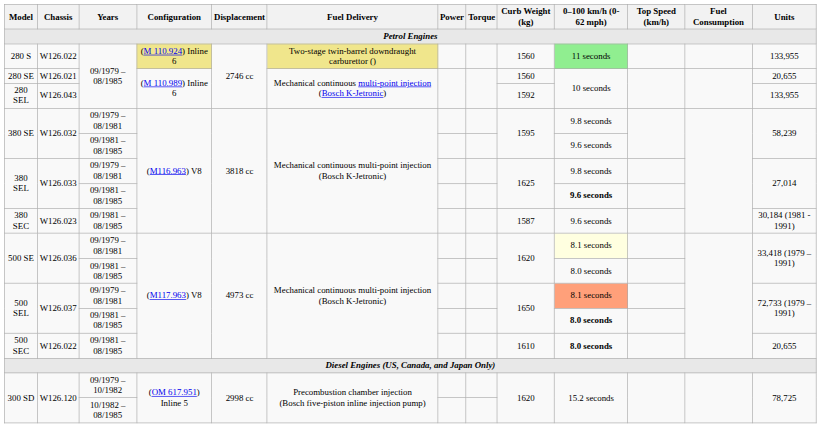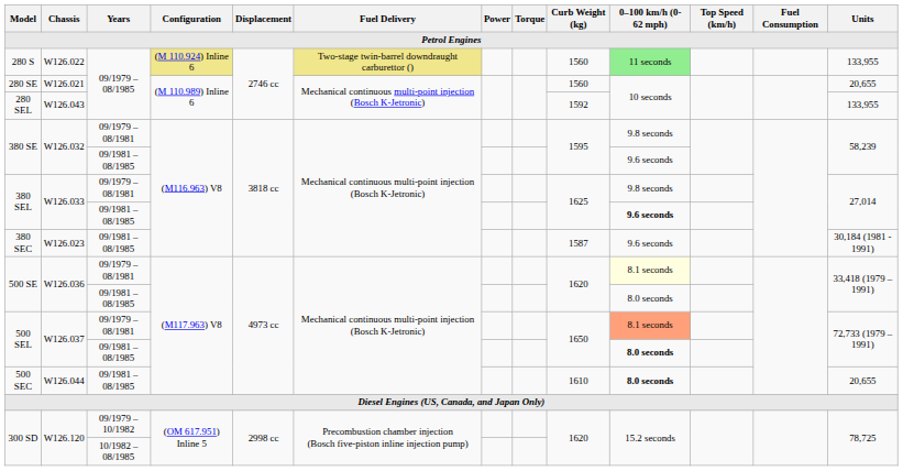500 SEC | Chassis: W126.022 -> W126.044
